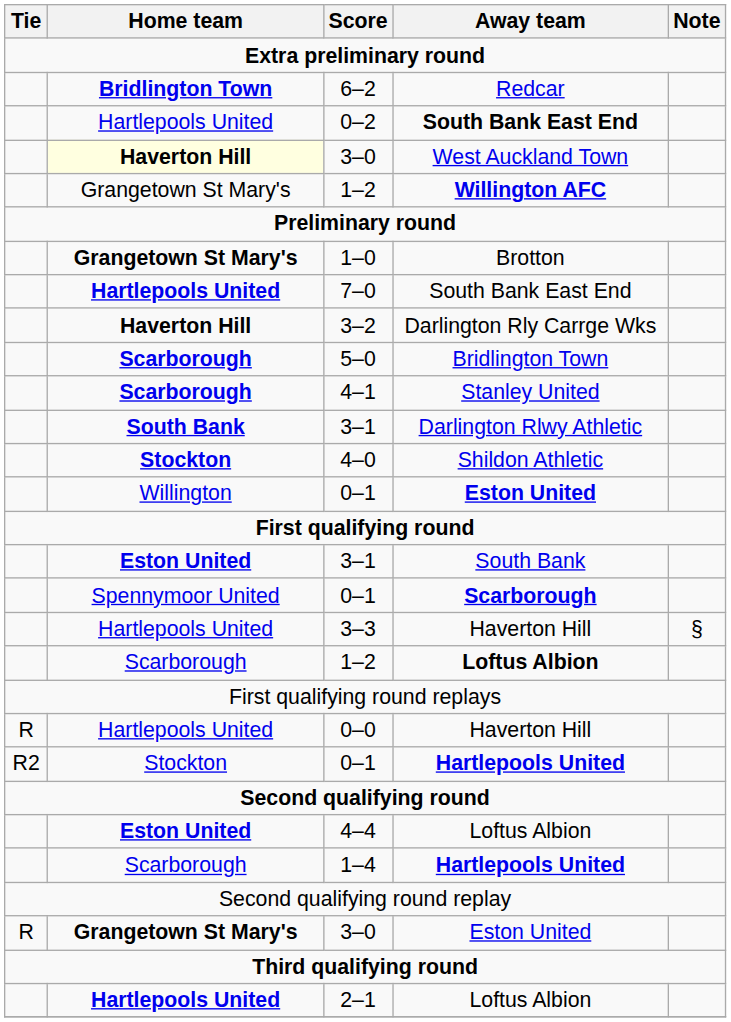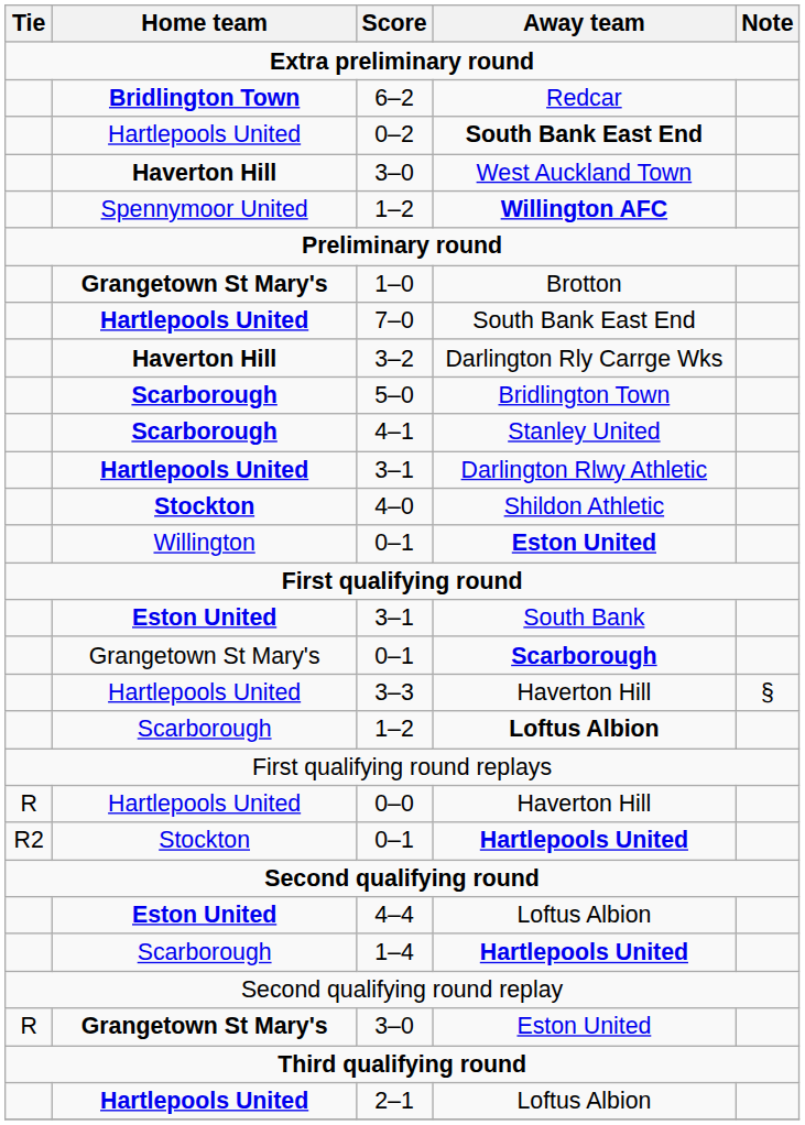3–0 / West Auckland Town | Home team: lightyellow background -> no background
1–2 / Willington AFC | Home team: Grangetown St Mary's -> Spennymoor United
3–1 / Darlington Rlwy Athletic | Home team: South Bank -> Hartlepools United
0–1 / Scarborough | Home team: Spennymoor United -> Grangetown St Mary's
